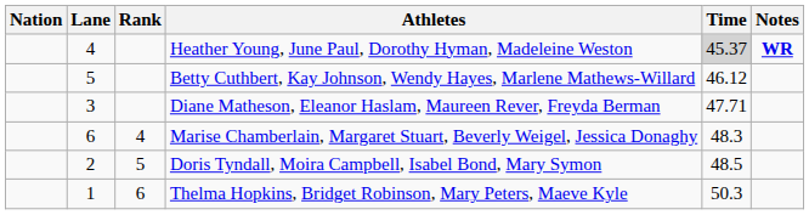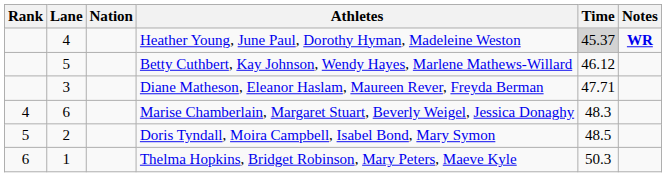columns swapped: Rank <-> Nation
